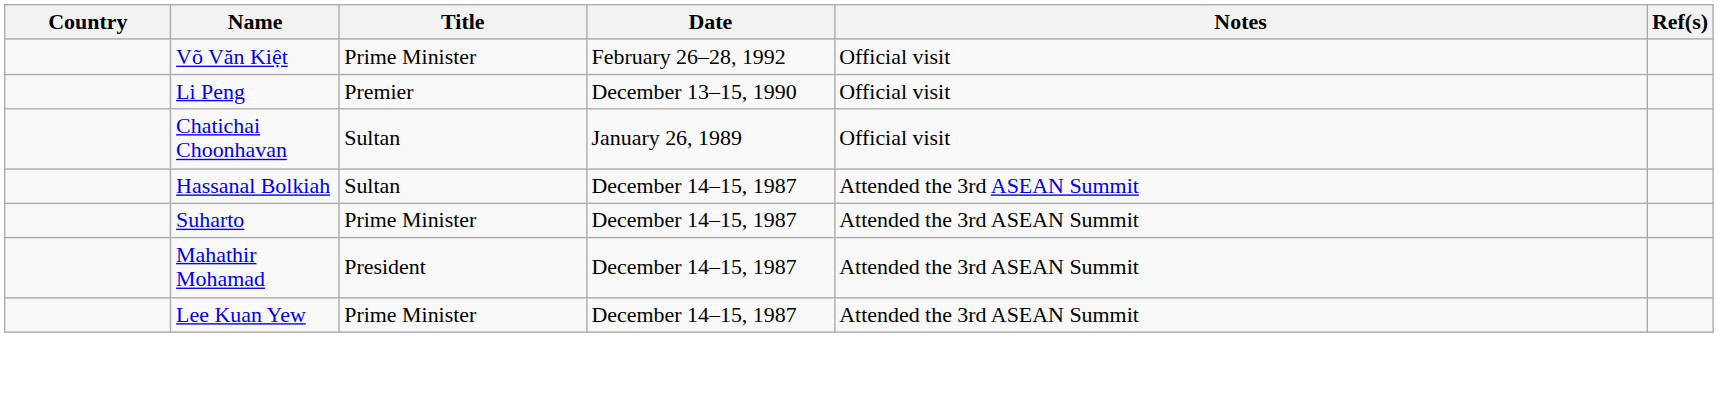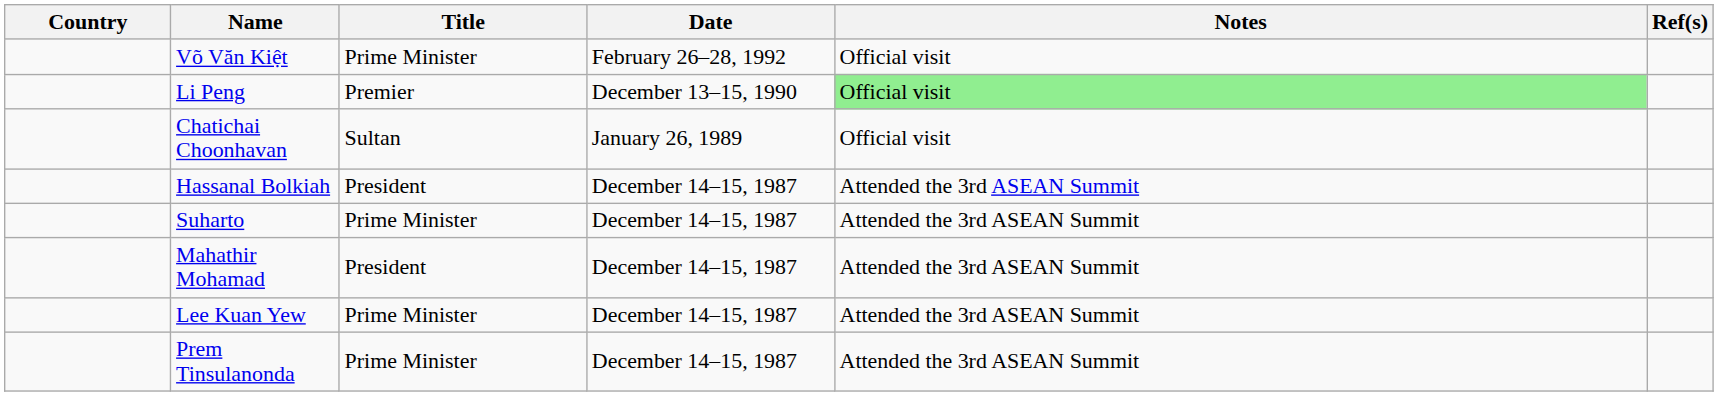Li Peng | Notes: no background -> lightgreen background
Hassanal Bolkiah | Title: Sultan -> President
+ row: Prem Tinsulanonda | Prime Minister | December 14–15, 1987 | Attended the 3rd ASEAN Summit
